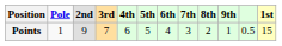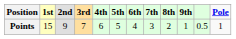columns swapped: 1st <-> Pole
